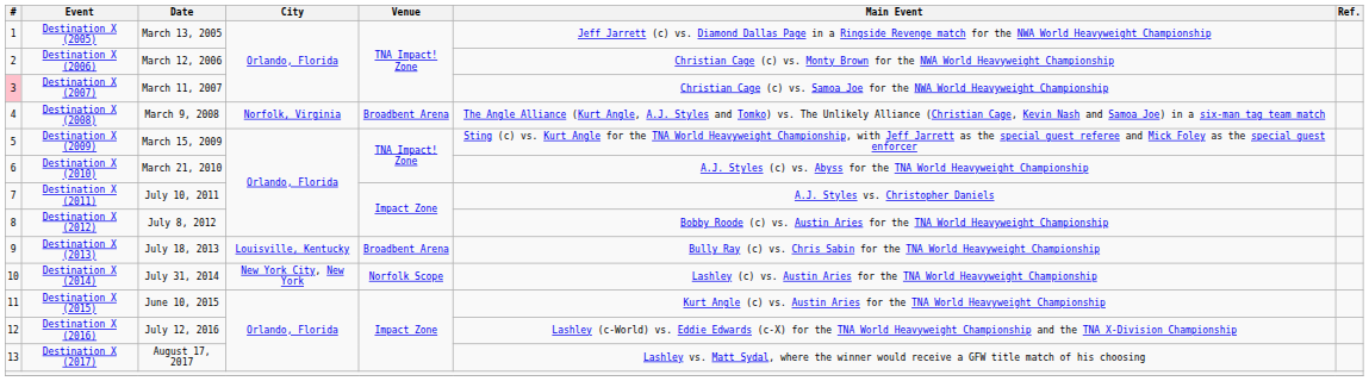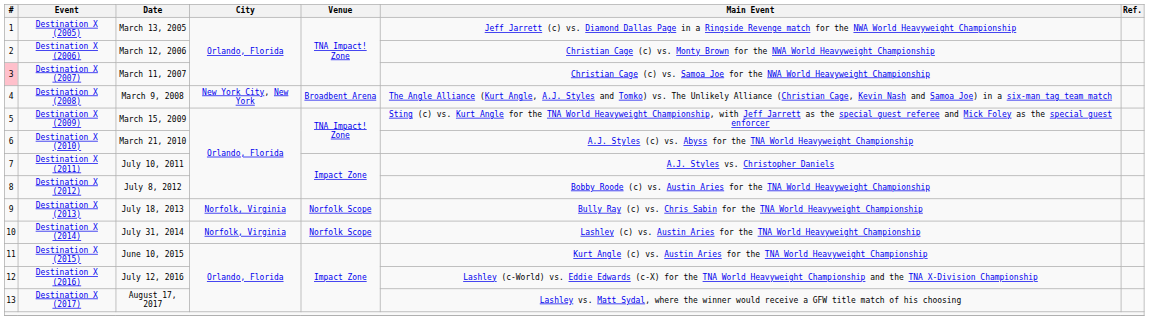Destination X (2008) | City: Norfolk, Virginia -> New York City, New York
Destination X (2013) | City: Louisville, Kentucky -> Norfolk, Virginia
Destination X (2013) | Venue: Broadbent Arena -> Norfolk Scope
Destination X (2014) | City: New York City, New York -> Norfolk, Virginia
